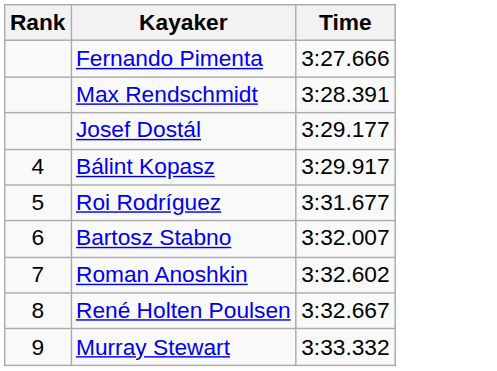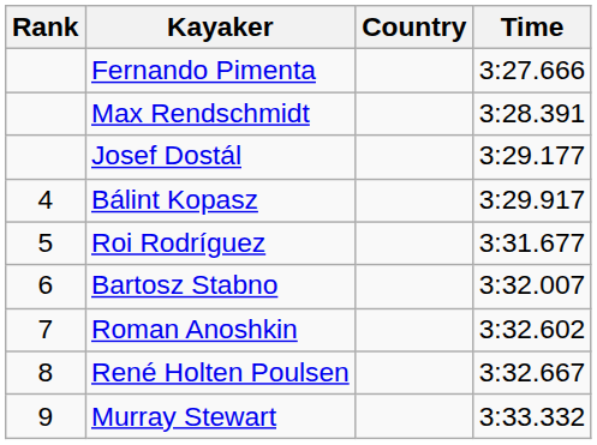+ column: Country
